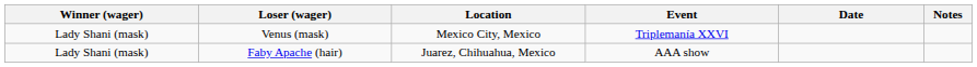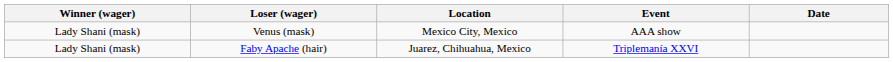- column: Notes
Venus (mask) | Event: Triplemanía XXVI -> AAA show
Faby Apache (hair) | Event: AAA show -> Triplemanía XXVI
